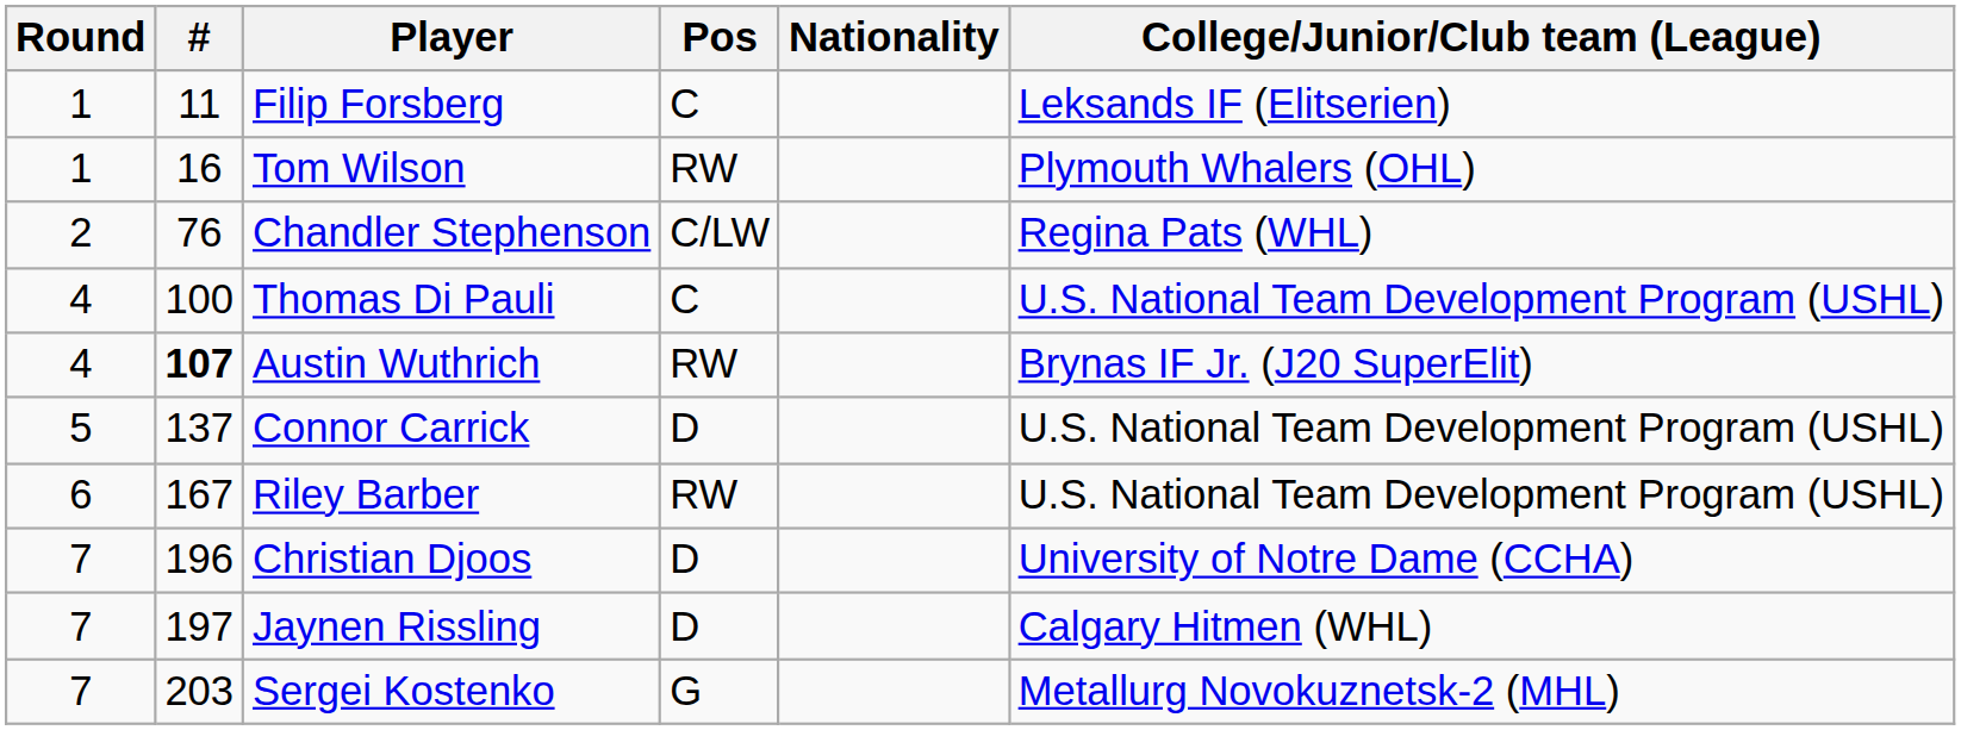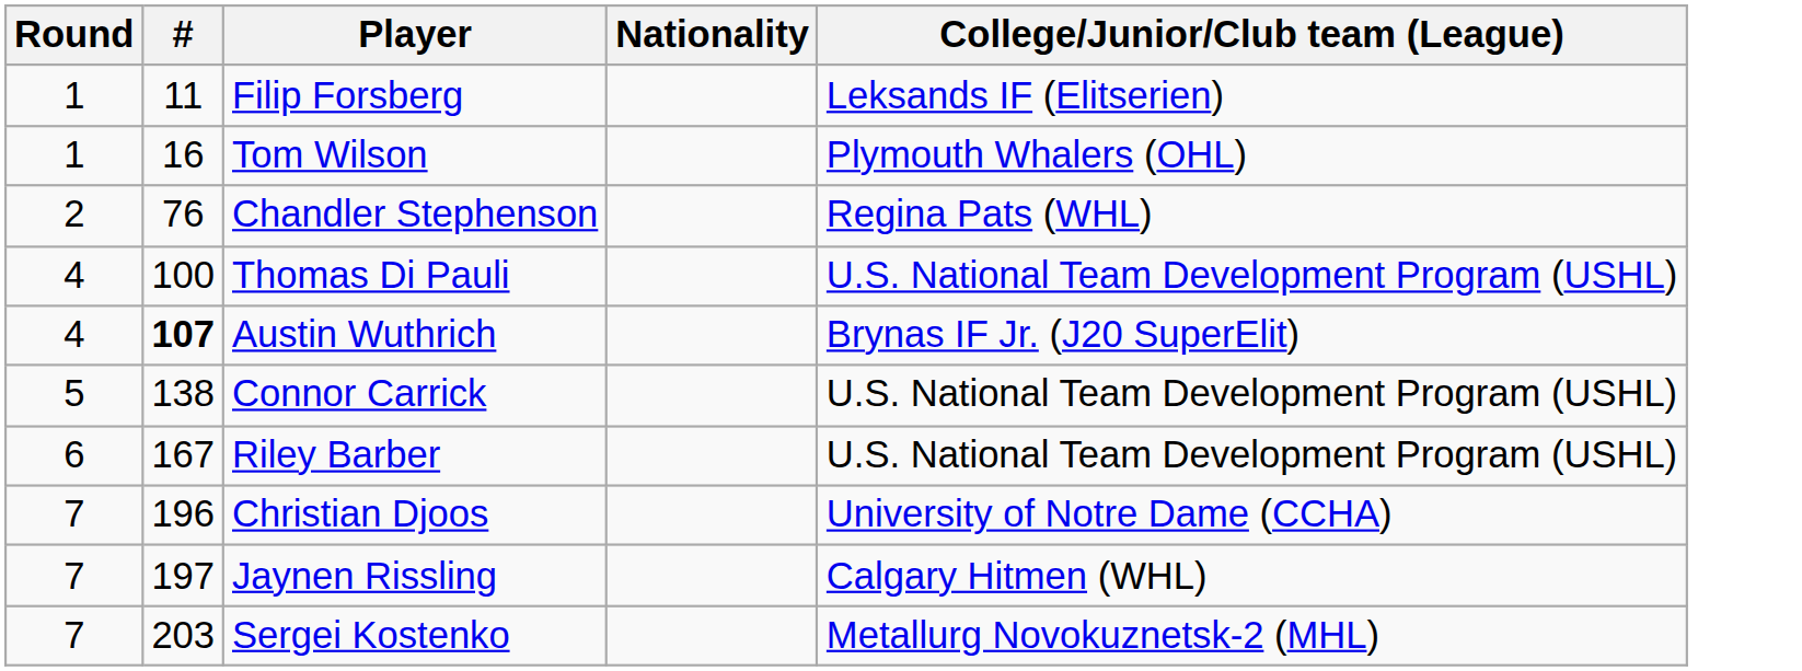- column: Pos | C | RW | C/LW | C | RW | D | RW | D | D | G
Connor Carrick | #: 137 -> 138
